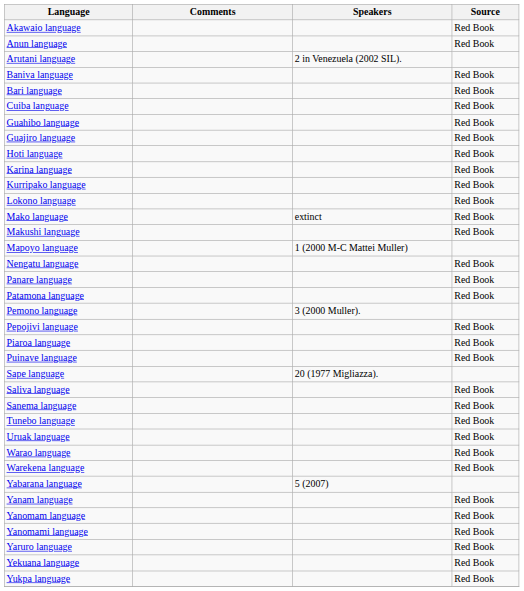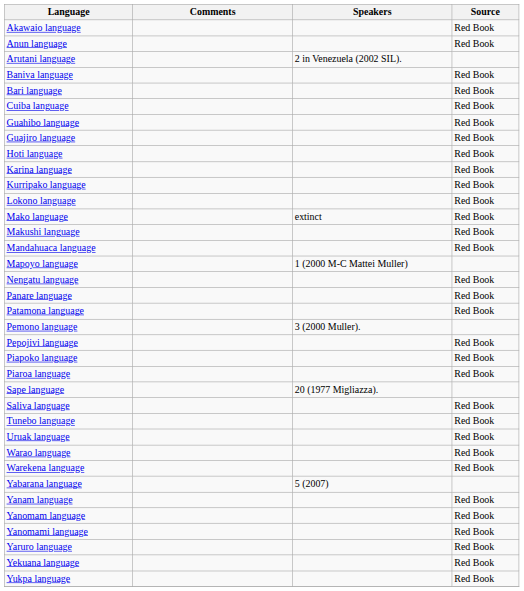+ row: Mandahuaca language | Red Book
+ row: Piapoko language | Red Book
- row: Puinave language | Red Book
- row: Sanema language | Red Book
